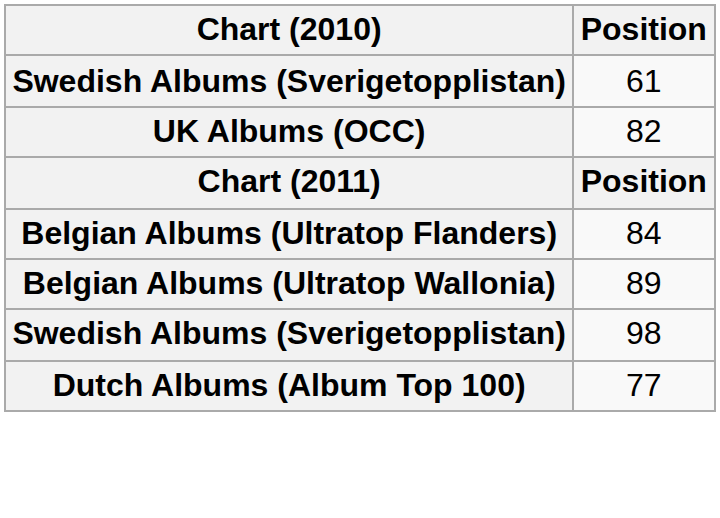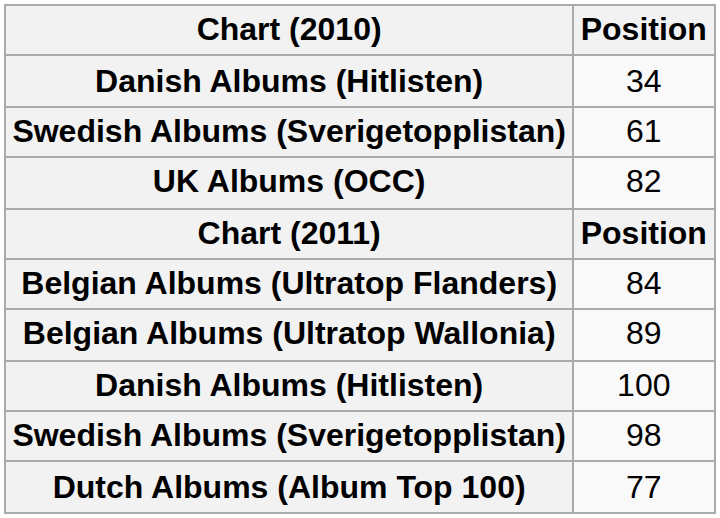+ row: Danish Albums (Hitlisten) | 34
+ row: Danish Albums (Hitlisten) | 100
